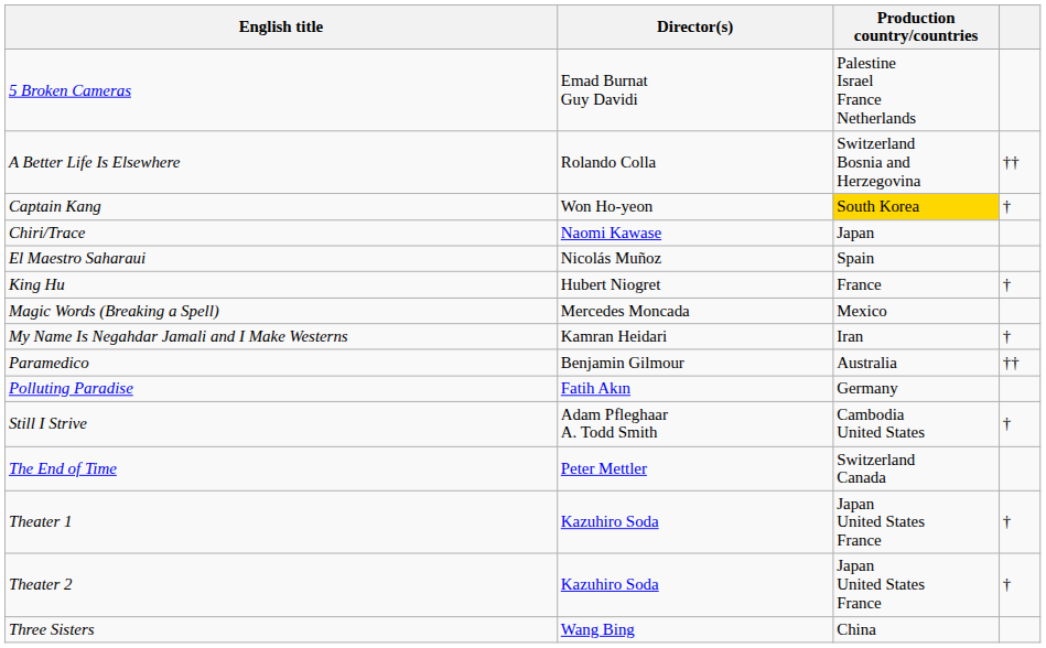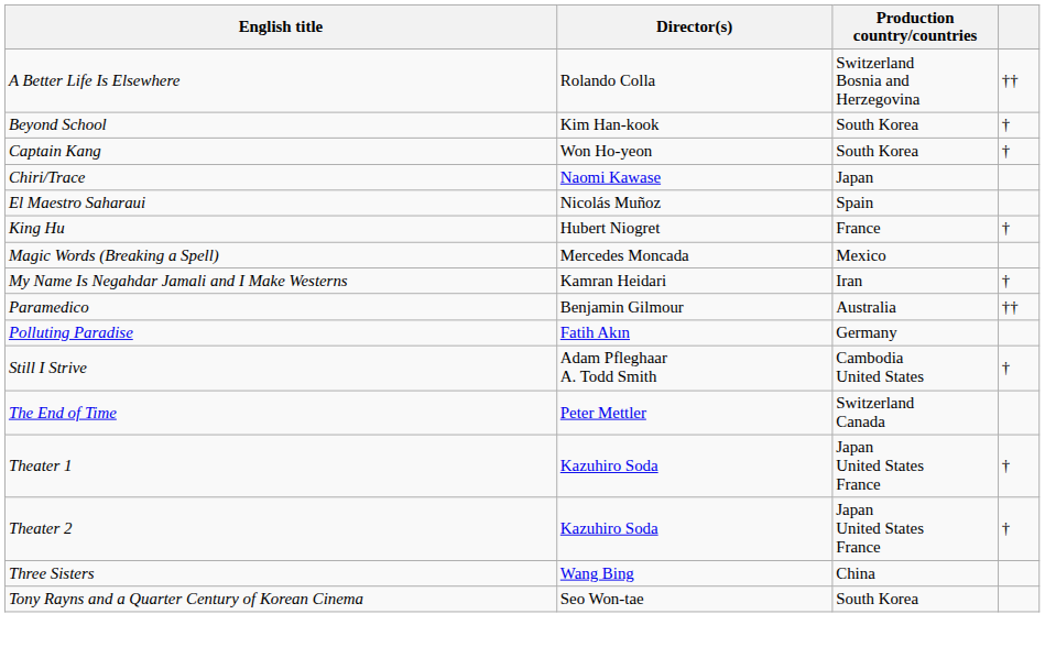- row: 5 Broken Cameras | Emad Burnat Guy Davidi | Palestine Israel France Netherlands
+ row: Beyond School | Kim Han-kook | South Korea | †
Captain Kang | Production country/countries: gold background -> no background
+ row: Tony Rayns and a Quarter Century of Korean Cinema | Seo Won-tae | South Korea
